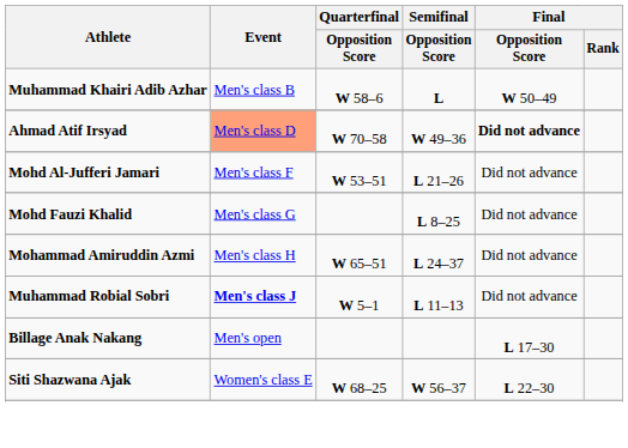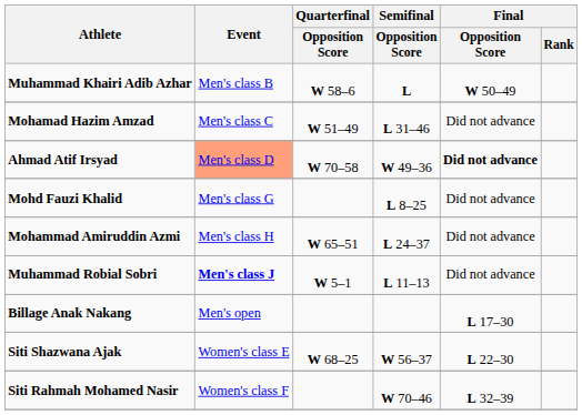+ row: Mohamad Hazim Amzad | Men's class C | W 51–49 | L 31–46 | Did not advance
- row: Mohd Al-Jufferi Jamari | Men's class F | W 53–51 | L 21–26 | Did not advance
+ row: Siti Rahmah Mohamed Nasir | Women's class F | W 70–46 | L 32–39
